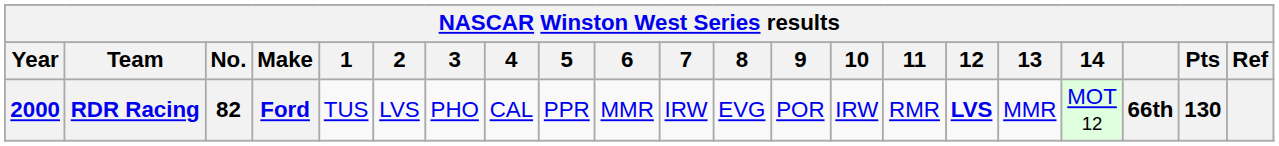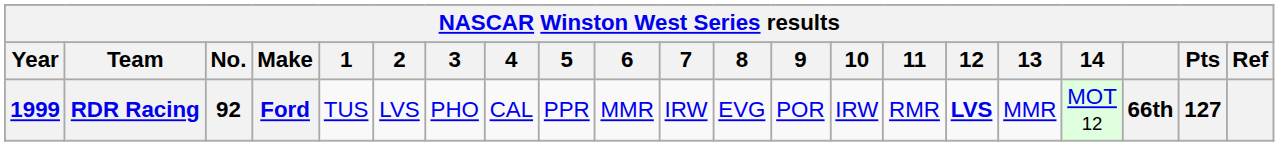RDR Racing | Year: 2000 -> 1999
RDR Racing | No.: 82 -> 92
RDR Racing | Pts: 130 -> 127
